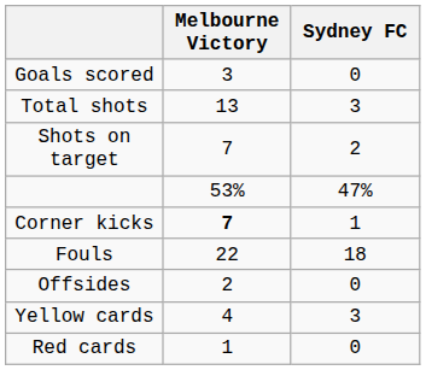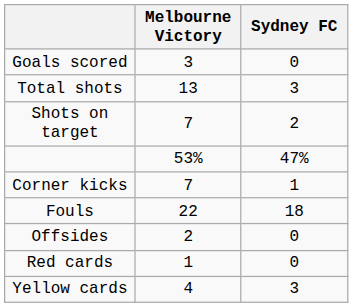Corner kicks | Melbourne Victory: bold -> normal
rows swapped: Yellow cards <-> Red cards
